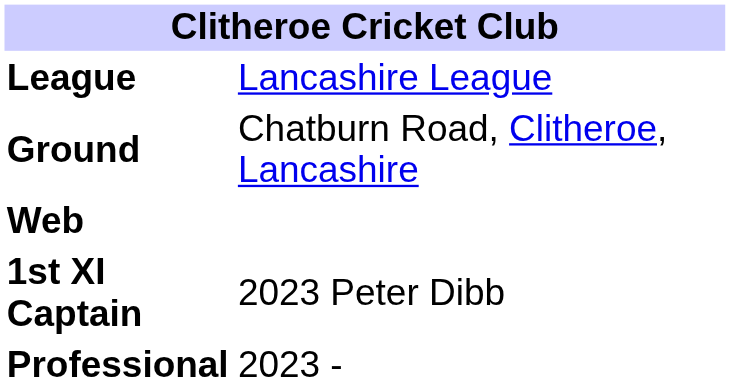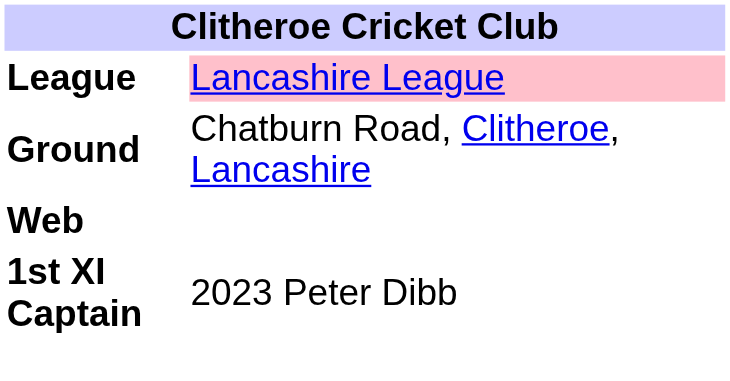League | column 2: no background -> pink background
- row: Professional | 2023 -
